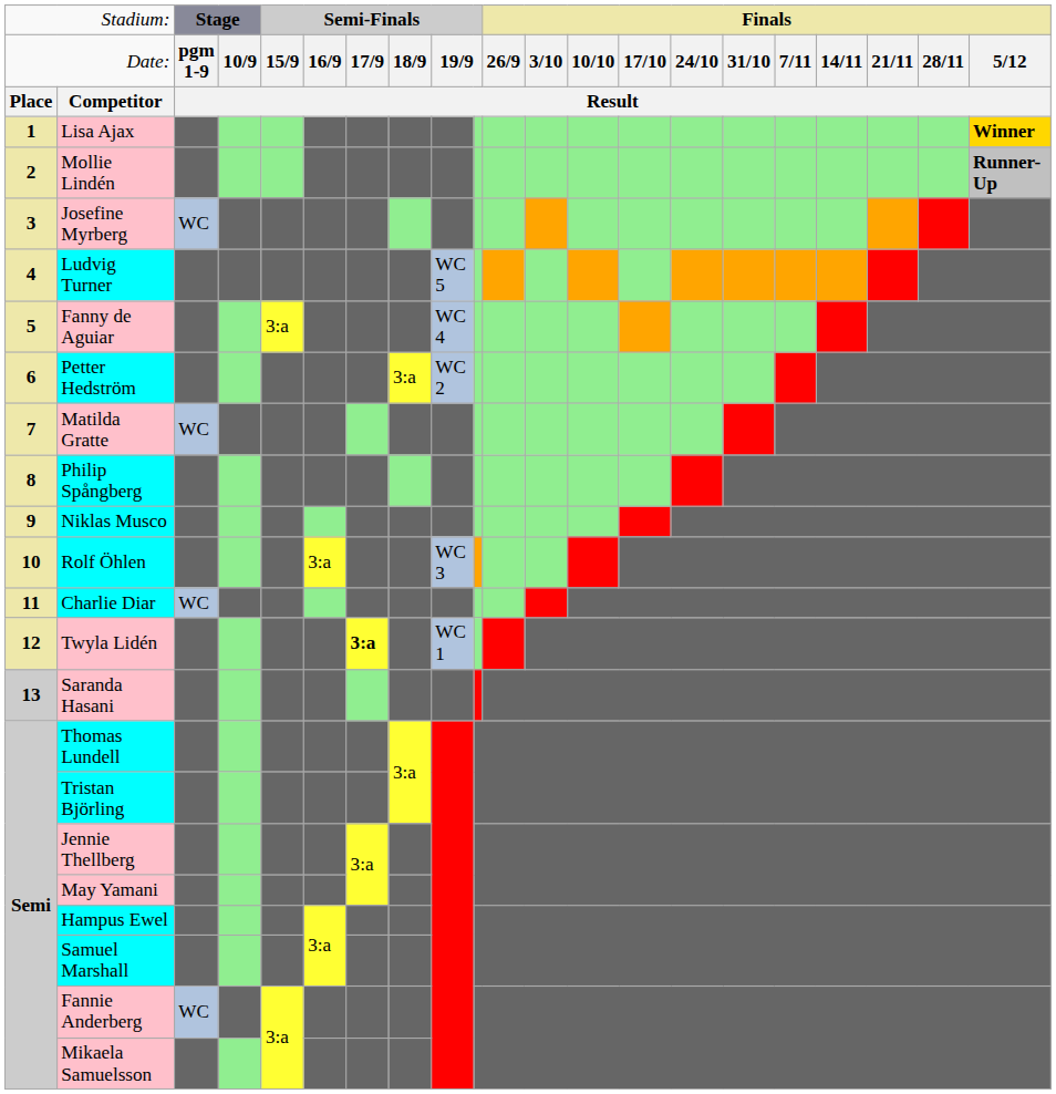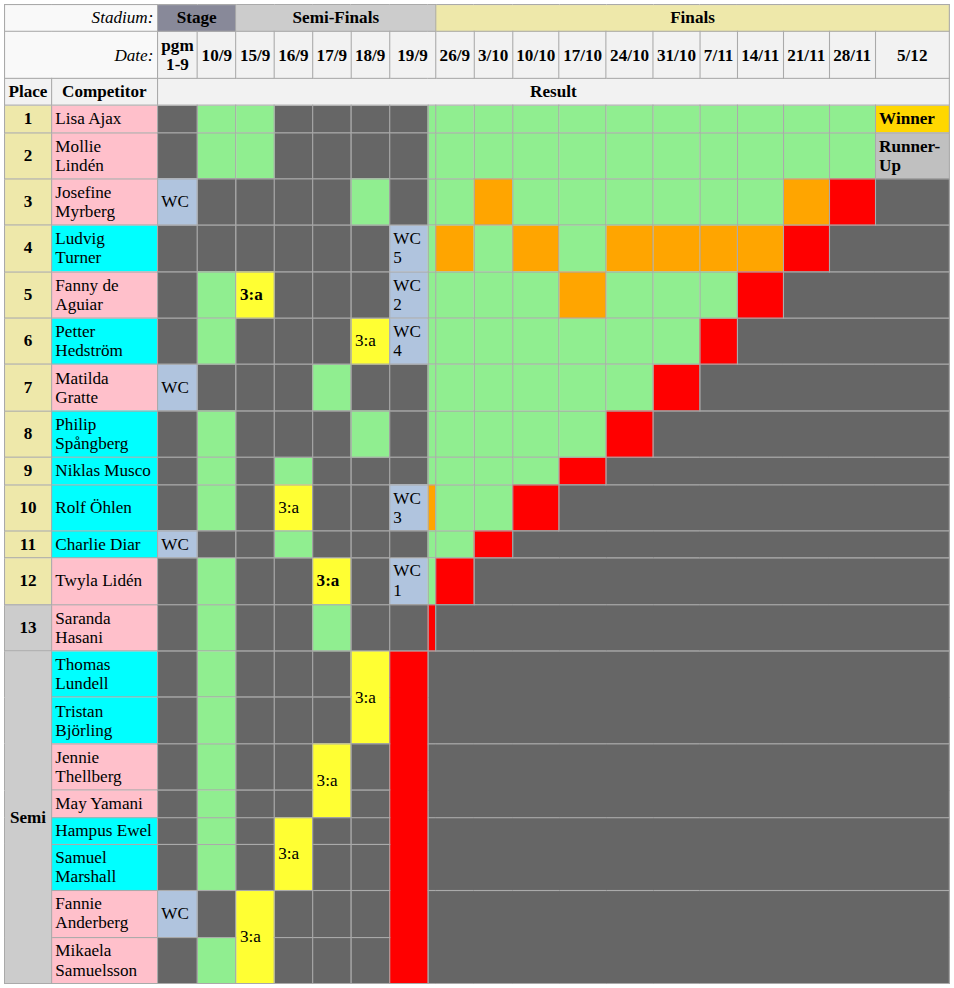Fanny de Aguiar | column 5: normal -> bold
Fanny de Aguiar | column 9: WC 4 -> WC 2
Petter Hedström | column 9: WC 2 -> WC 4
